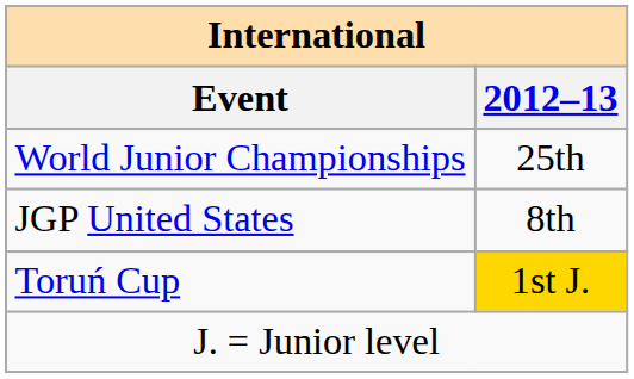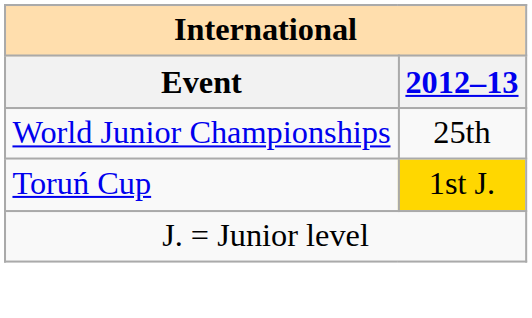- row: JGP United States | 8th
